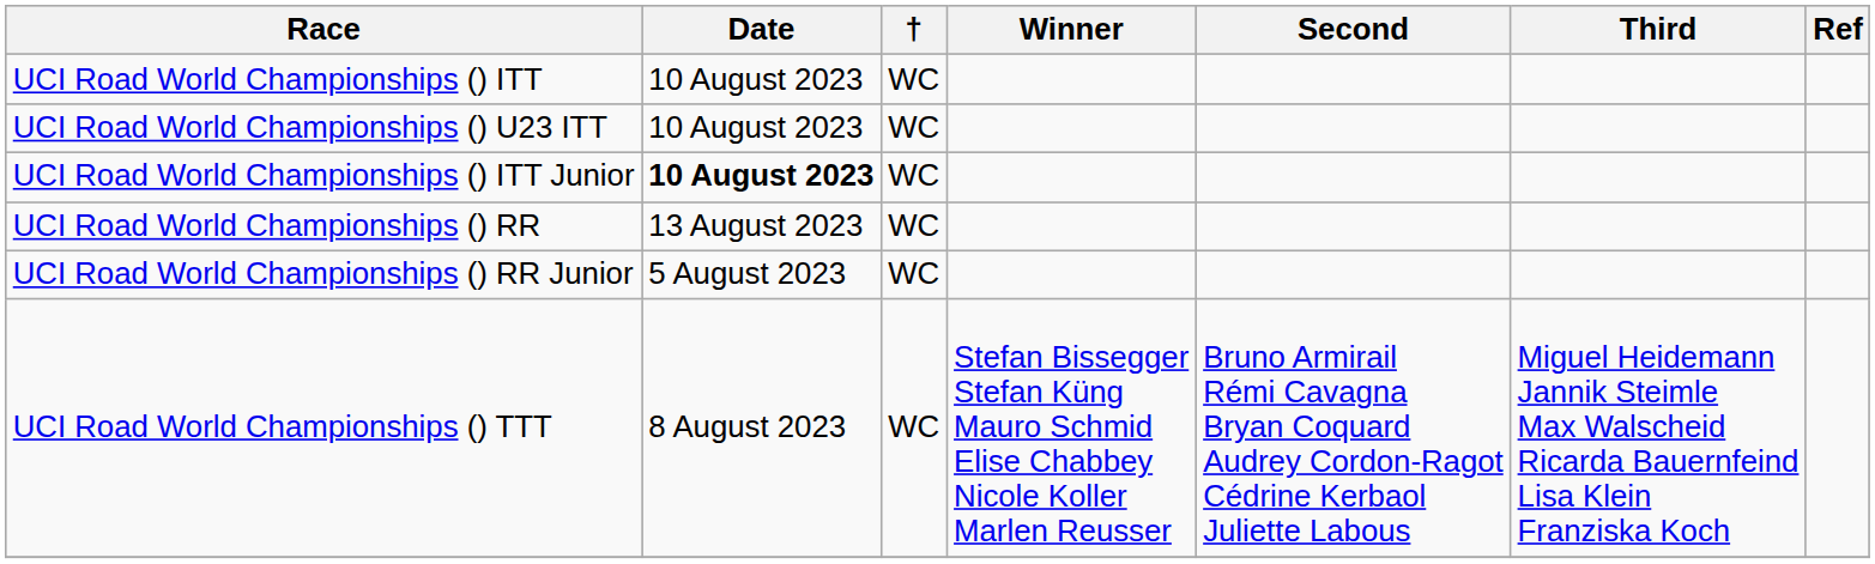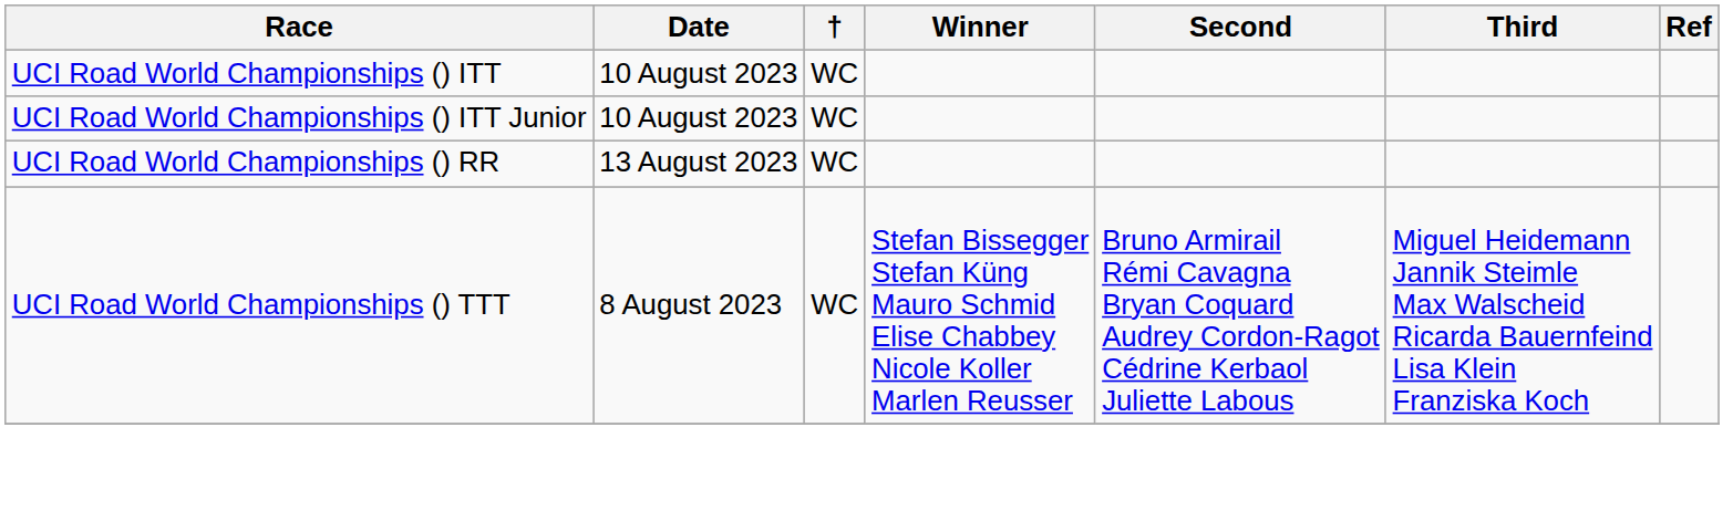- row: UCI Road World Championships () U23 ITT | 10 August 2023 | WC
UCI Road World Championships () ITT Junior | Date: bold -> normal
- row: UCI Road World Championships () RR Junior | 5 August 2023 | WC
